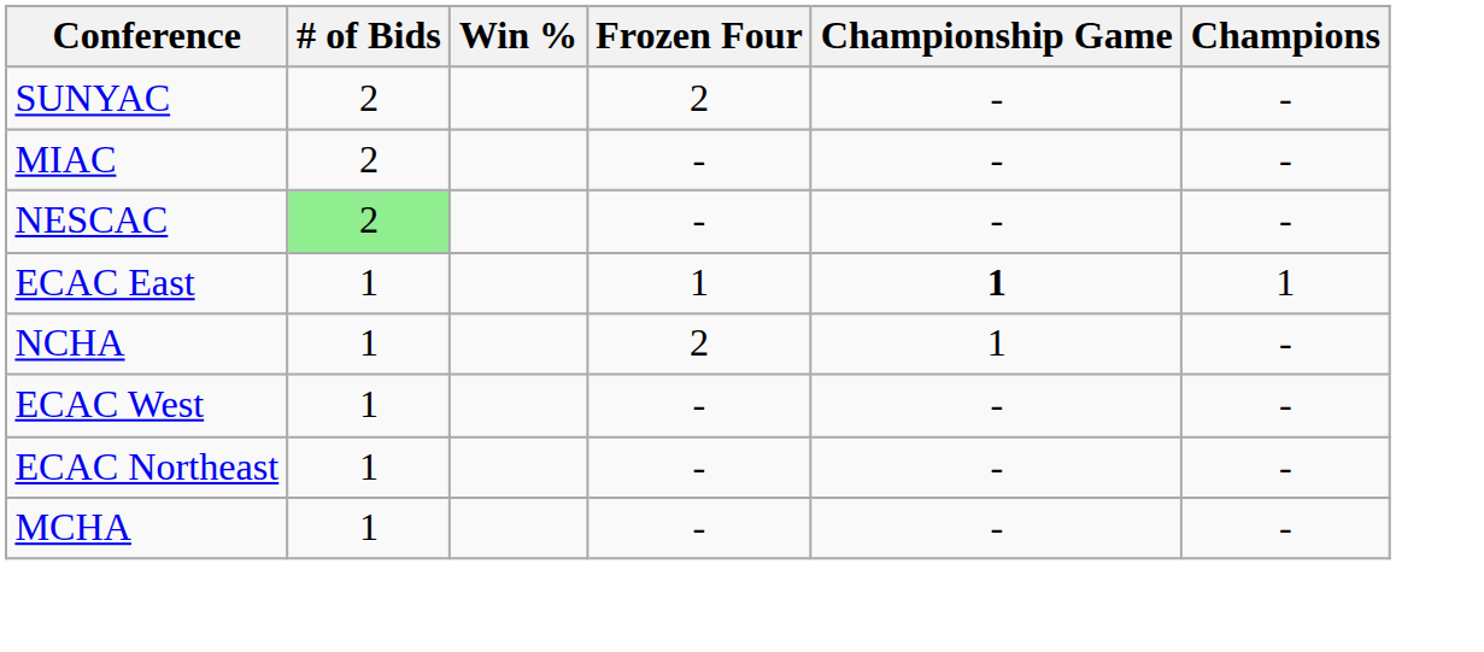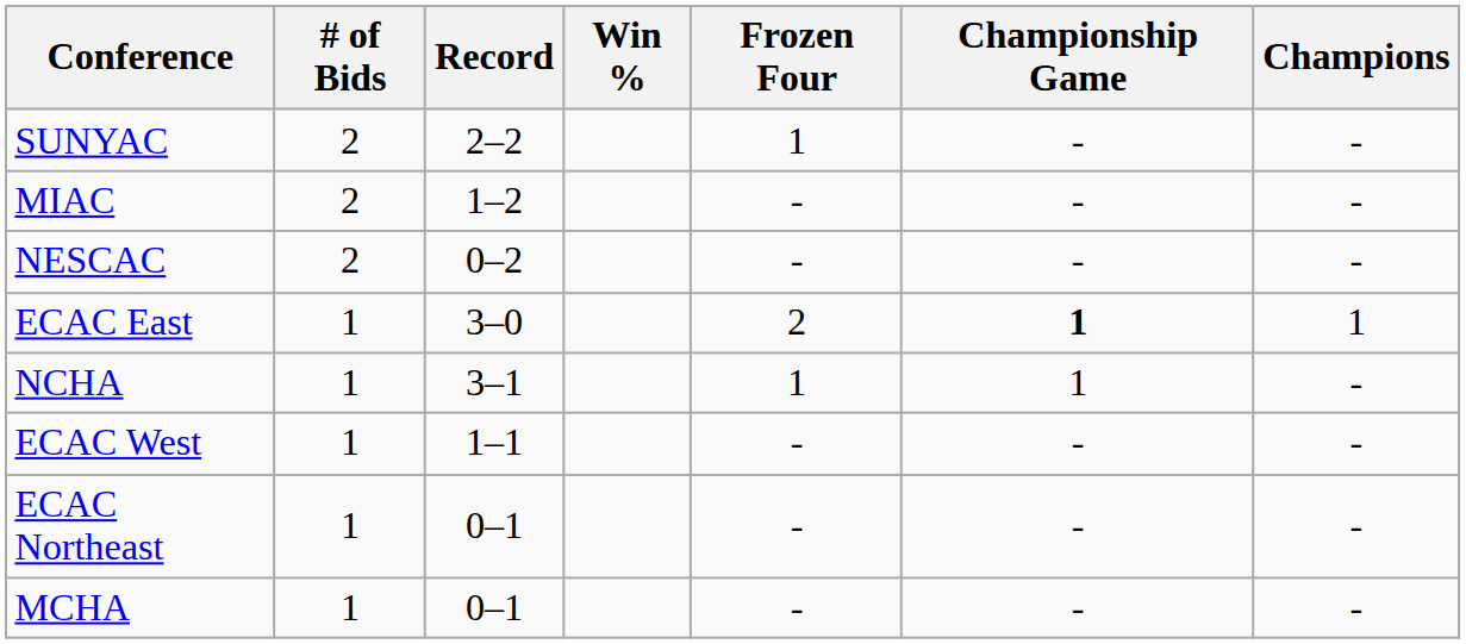+ column: Record | 2–2 | 1–2 | 0–2 | 3–0 | 3–1 | 1–1 | 0–1 | 0–1
SUNYAC | Frozen Four: 2 -> 1
NESCAC | # of Bids: lightgreen background -> no background
ECAC East | Frozen Four: 1 -> 2
NCHA | Frozen Four: 2 -> 1
